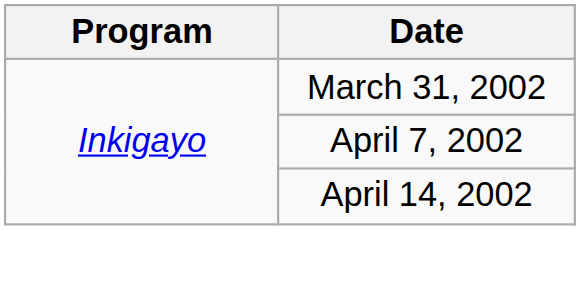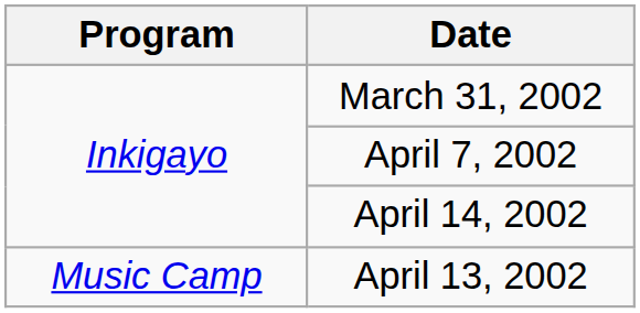+ row: Music Camp | April 13, 2002
